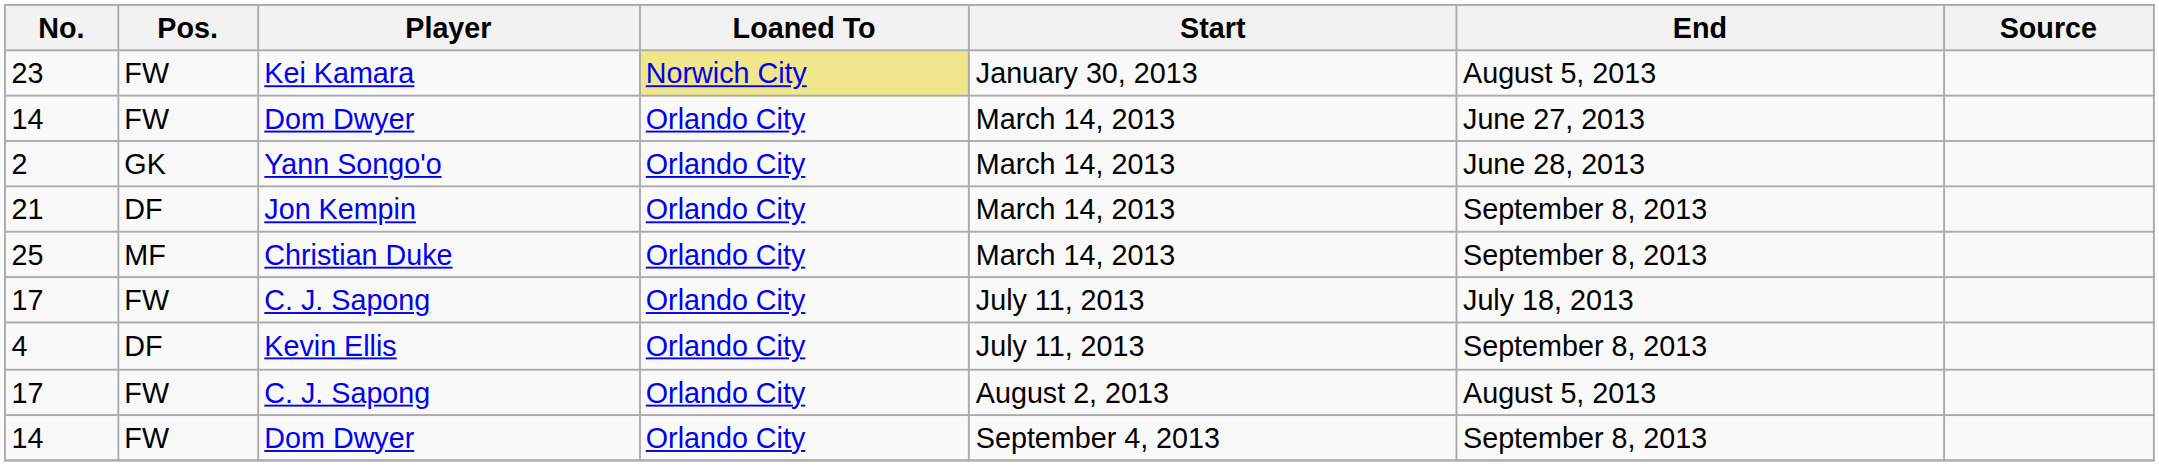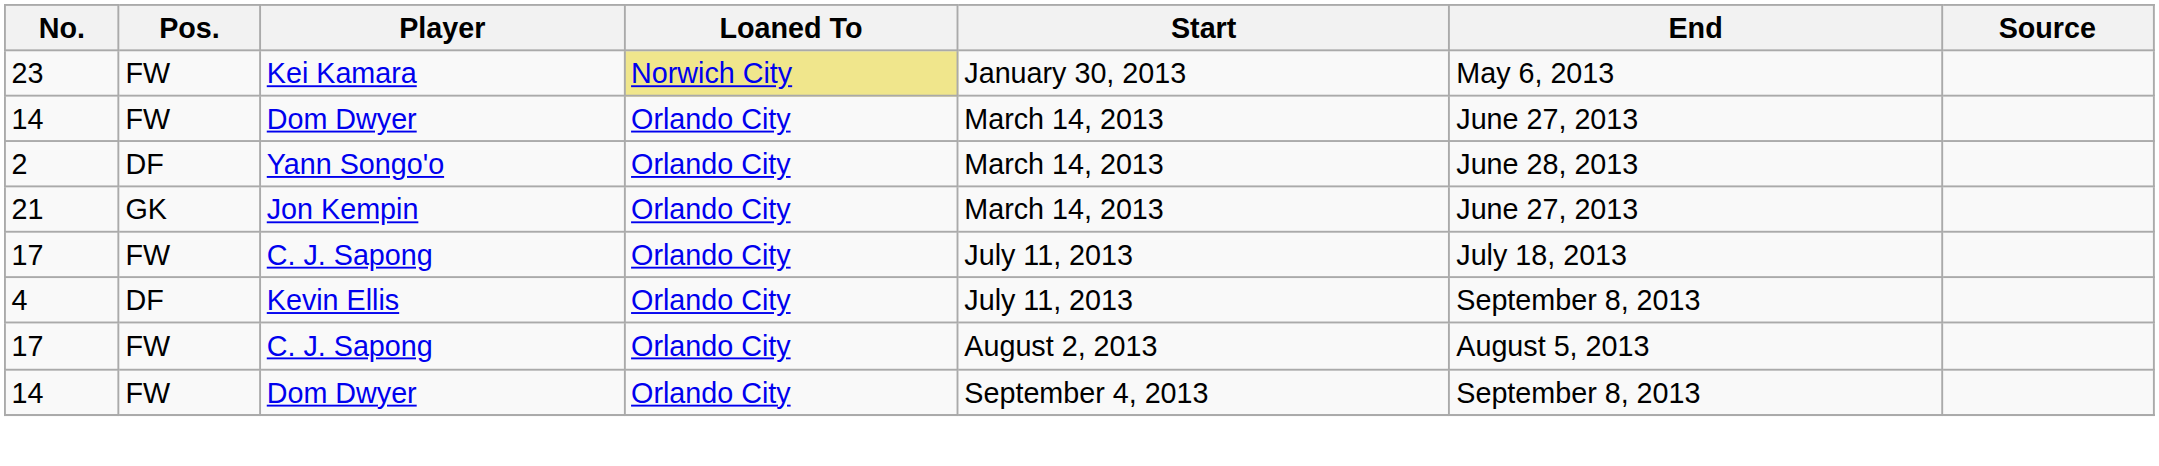23 | End: August 5, 2013 -> May 6, 2013
2 | Pos.: GK -> DF
21 | Pos.: DF -> GK
21 | End: September 8, 2013 -> June 27, 2013
- row: 25 | MF | Christian Duke | Orlando City | March 14, 2013 | September 8, 2013
